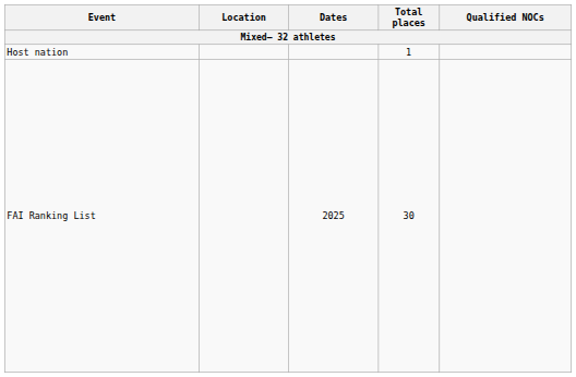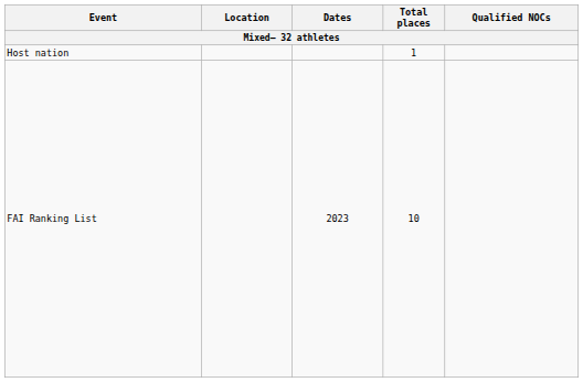FAI Ranking List | Dates: 2025 -> 2023
FAI Ranking List | Total places: 30 -> 10
